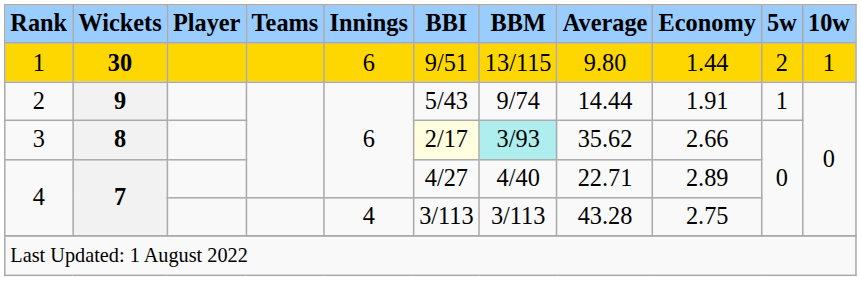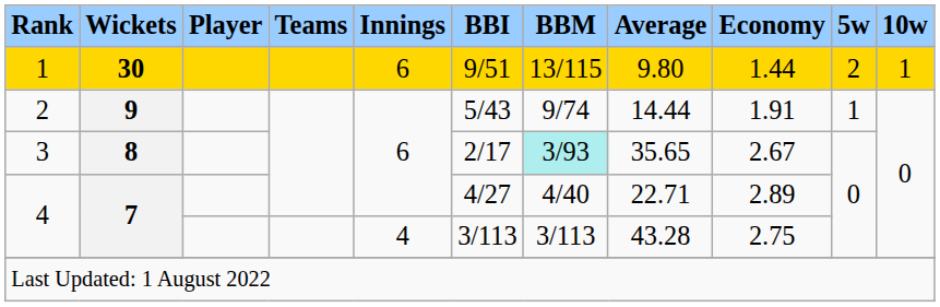3 | BBI: lightyellow background -> no background
3 | Average: 35.62 -> 35.65
3 | Economy: 2.66 -> 2.67
